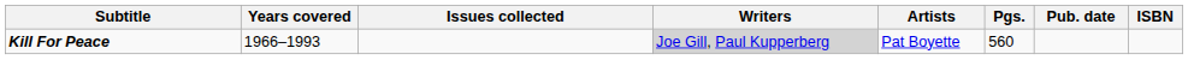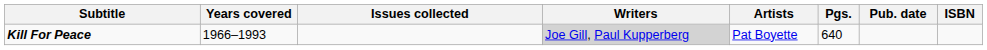Kill For Peace | Pgs.: 560 -> 640
